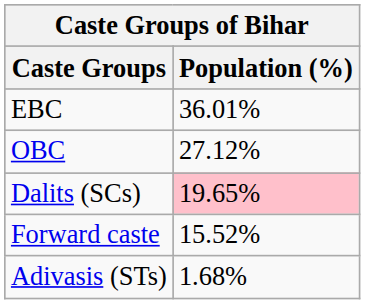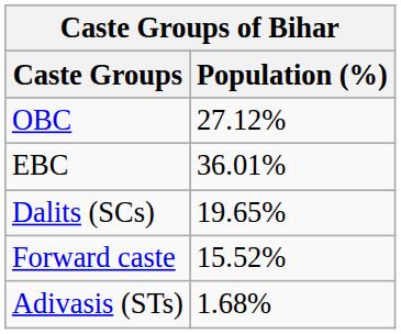rows swapped: OBC <-> EBC
Dalits (SCs) | Population (%): pink background -> no background
